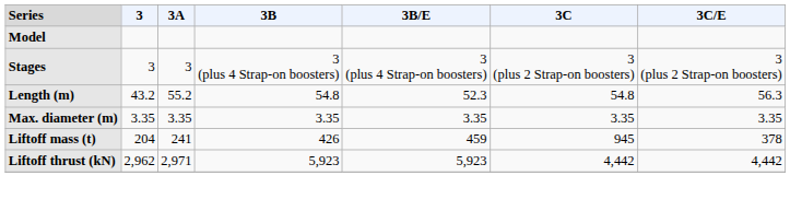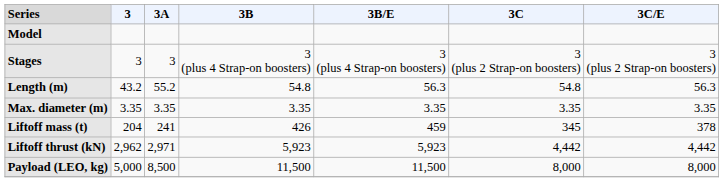Length (m) | 3B/E: 52.3 -> 56.3
Liftoff mass (t) | 3C: 945 -> 345
+ row: Payload (LEO, kg) | 5,000 | 8,500 | 11,500 | 11,500 | 8,000 | 8,000
